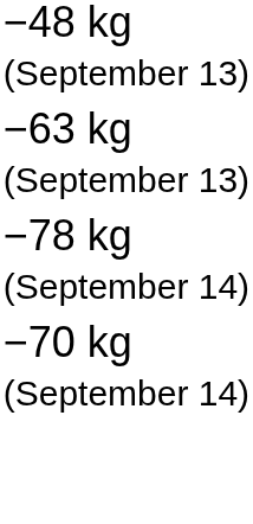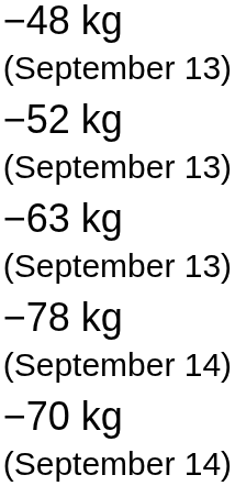+ row: −52 kg (September 13)
